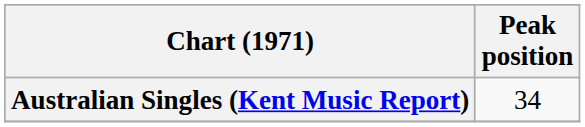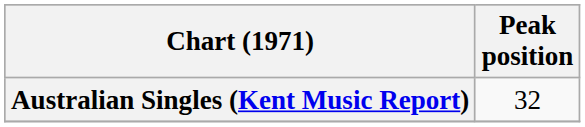Australian Singles (Kent Music Report) | Peak position: 34 -> 32
